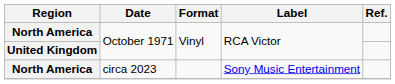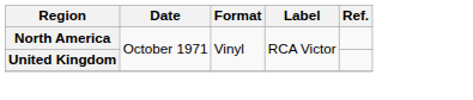- row: North America | circa 2023 | Sony Music Entertainment
